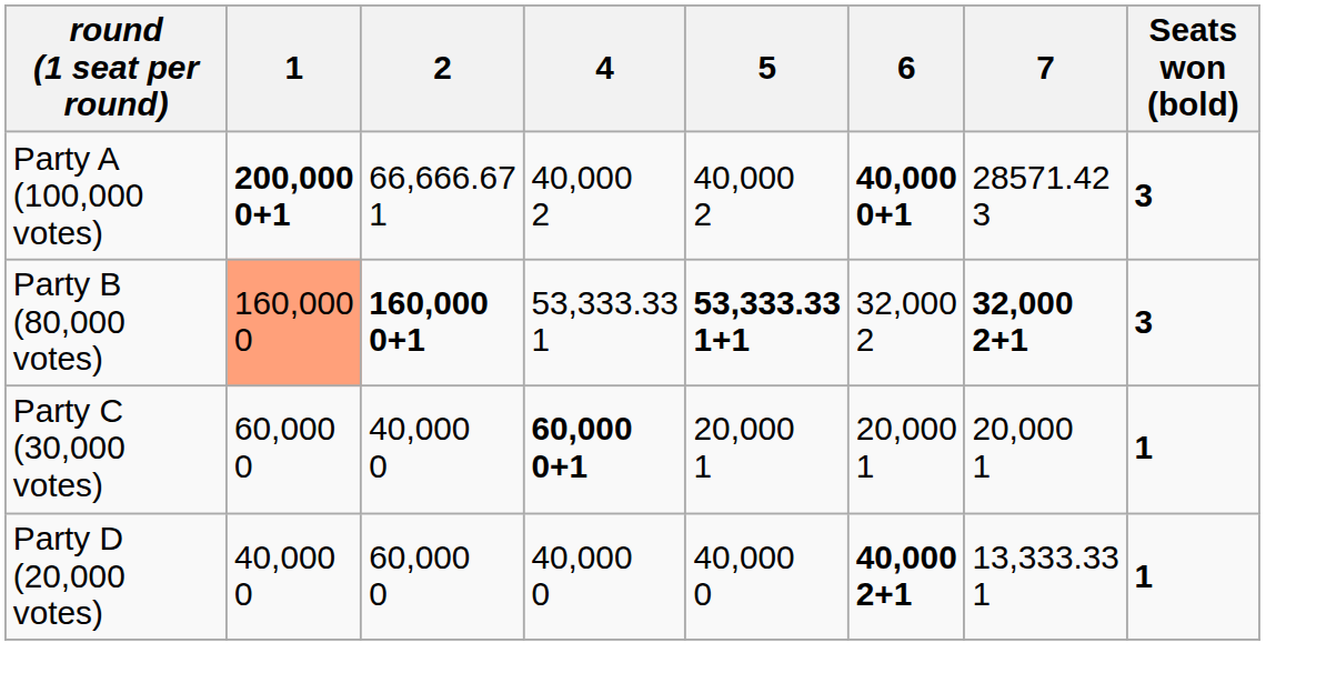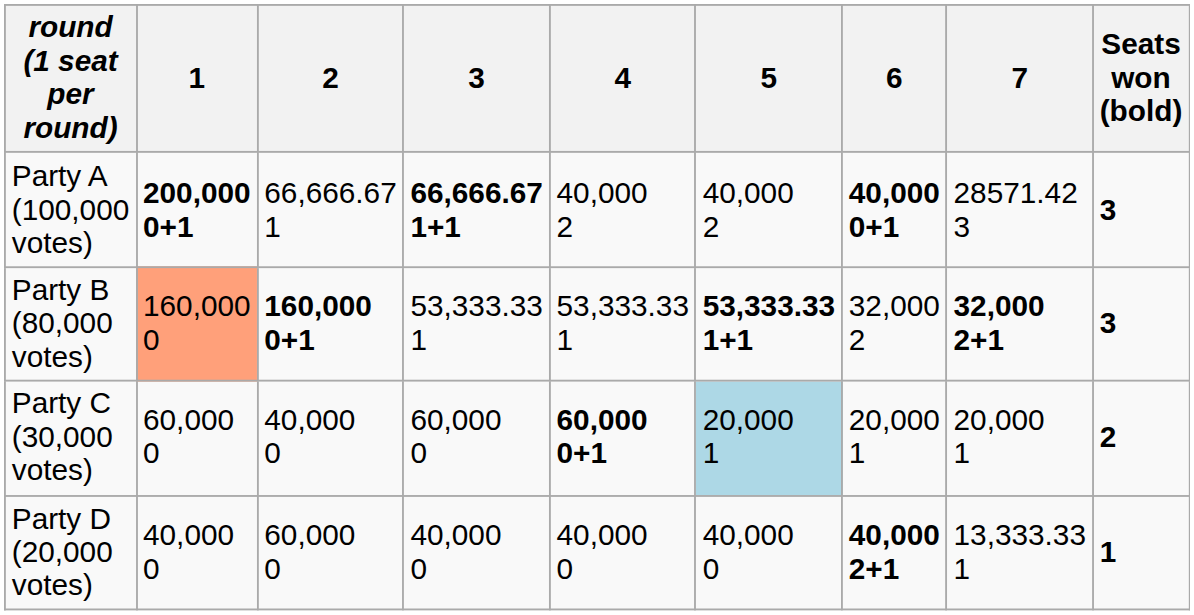+ column: 3 | 66,666.67 1+1 | 53,333.33 1 | 60,000 0 | 40,000 0
Party C (30,000 votes) | 5: no background -> lightblue background
Party C (30,000 votes) | Seats won (bold): 1 -> 2
